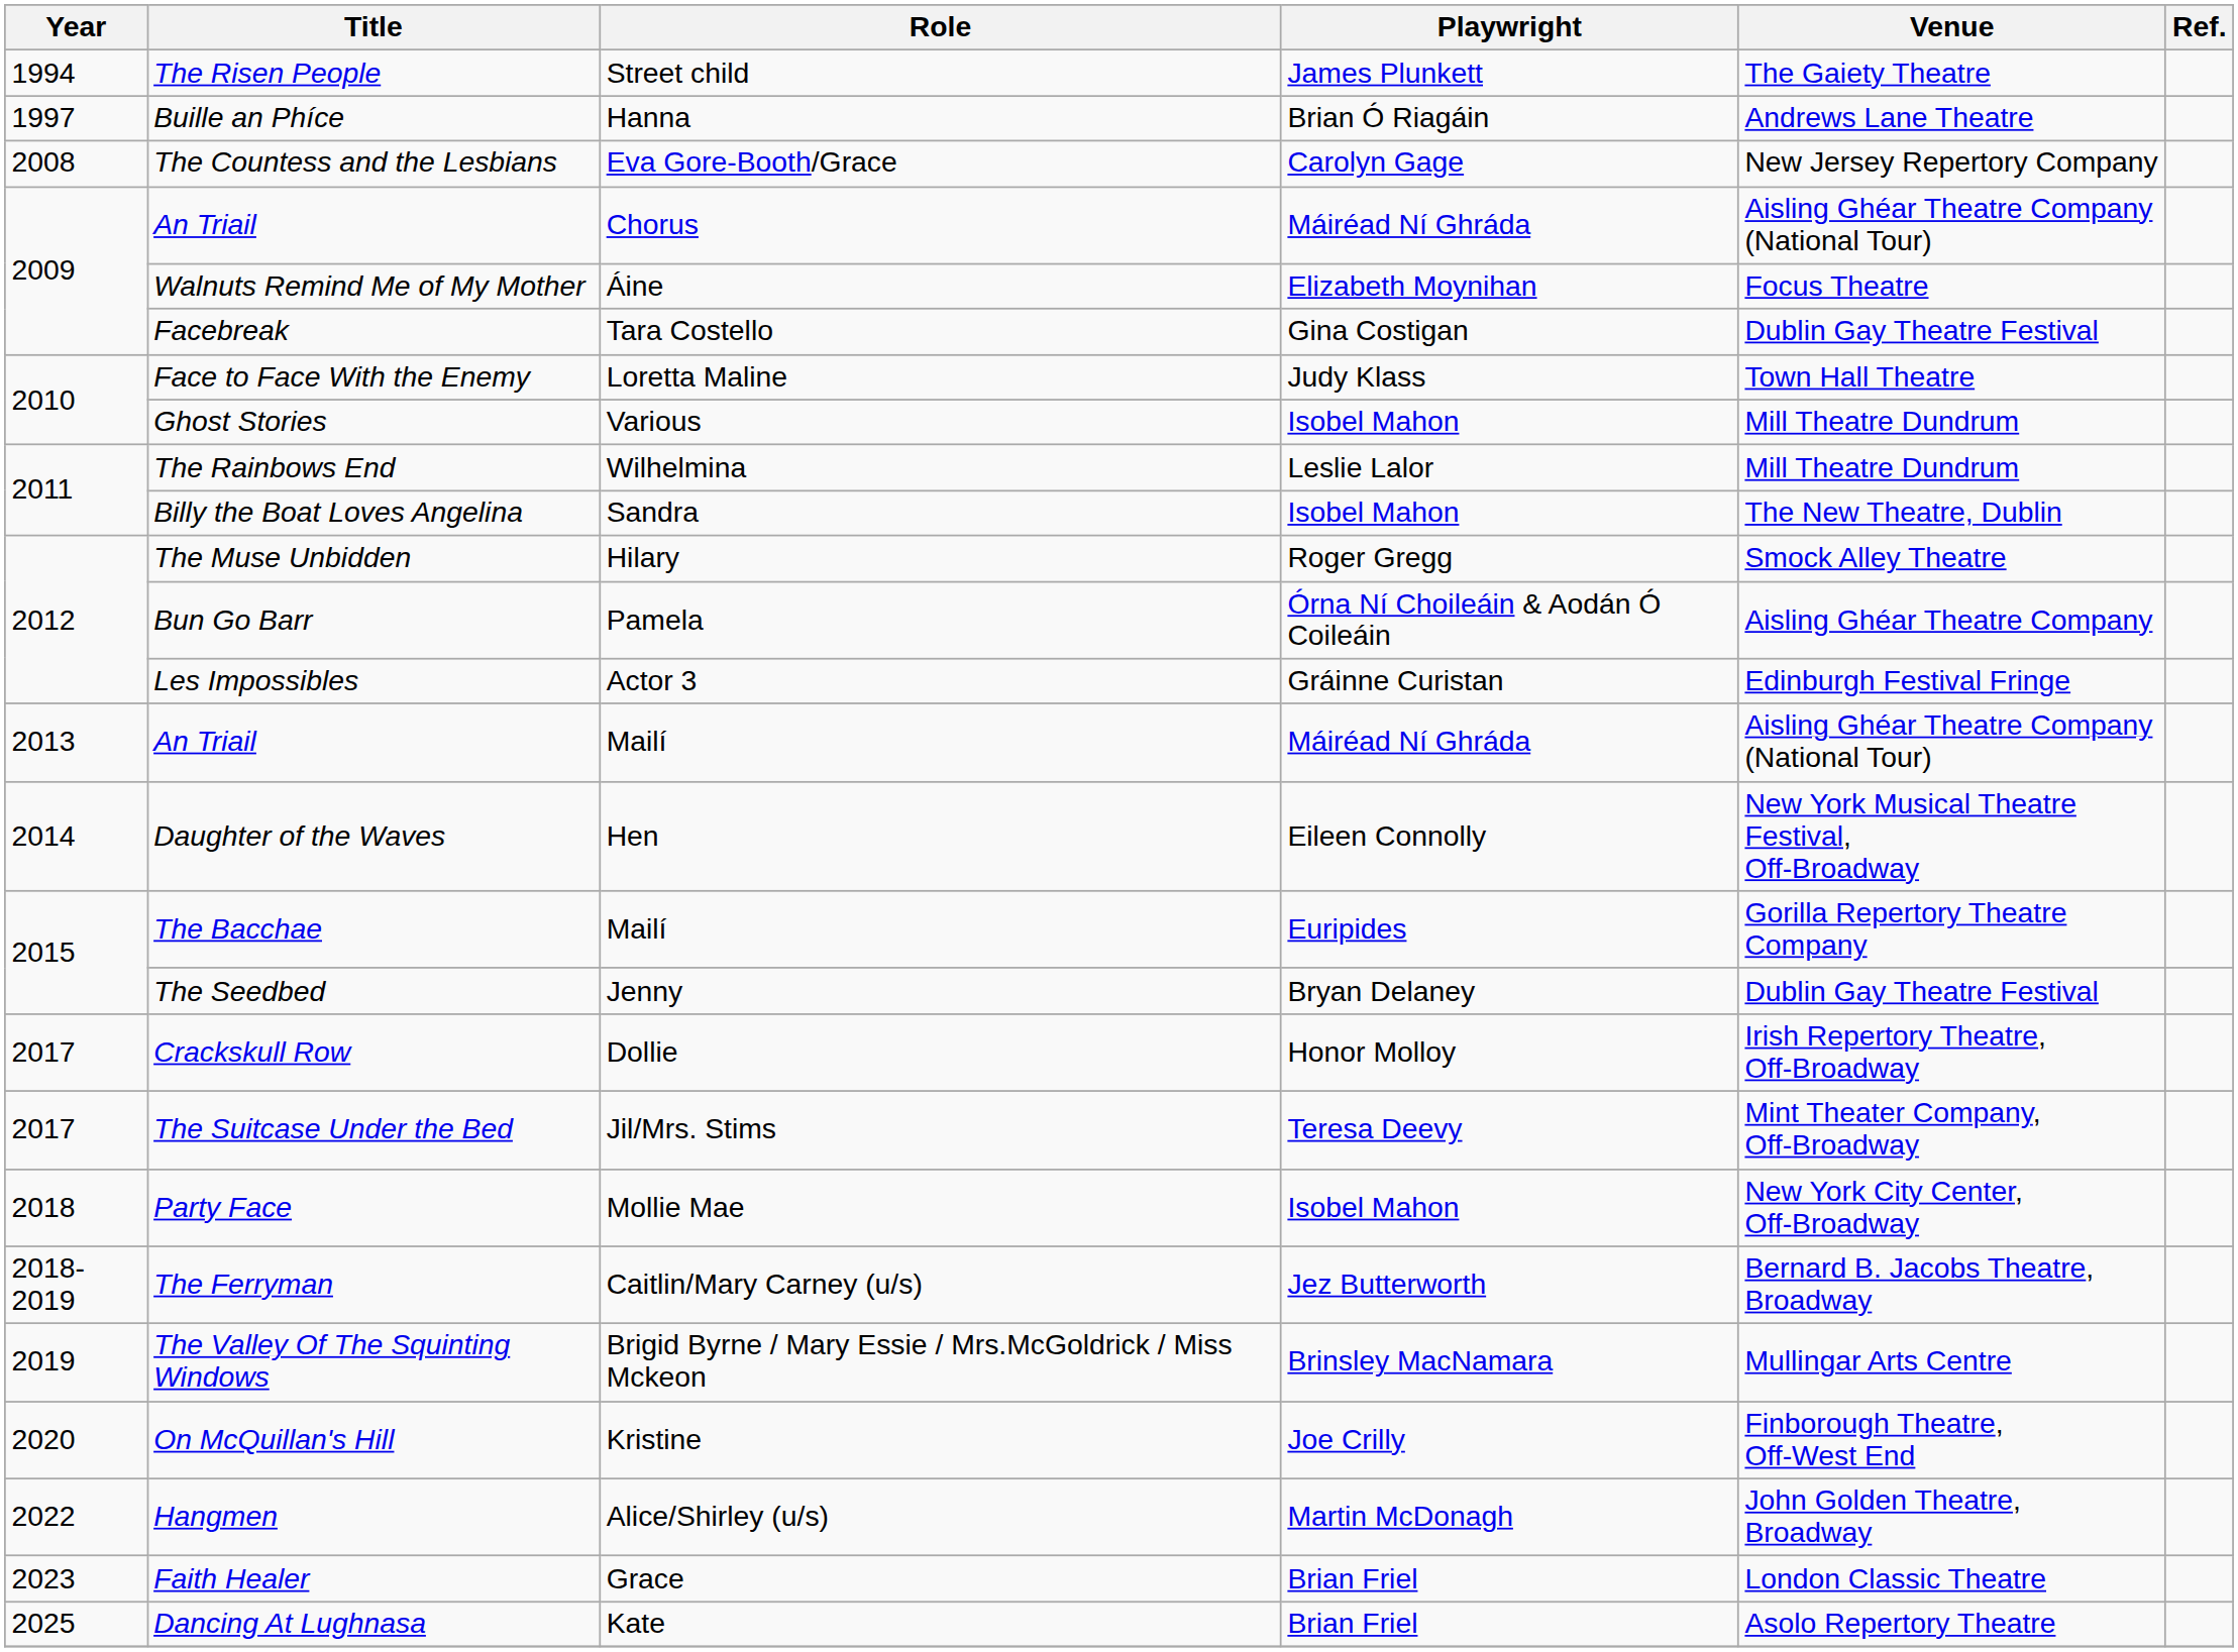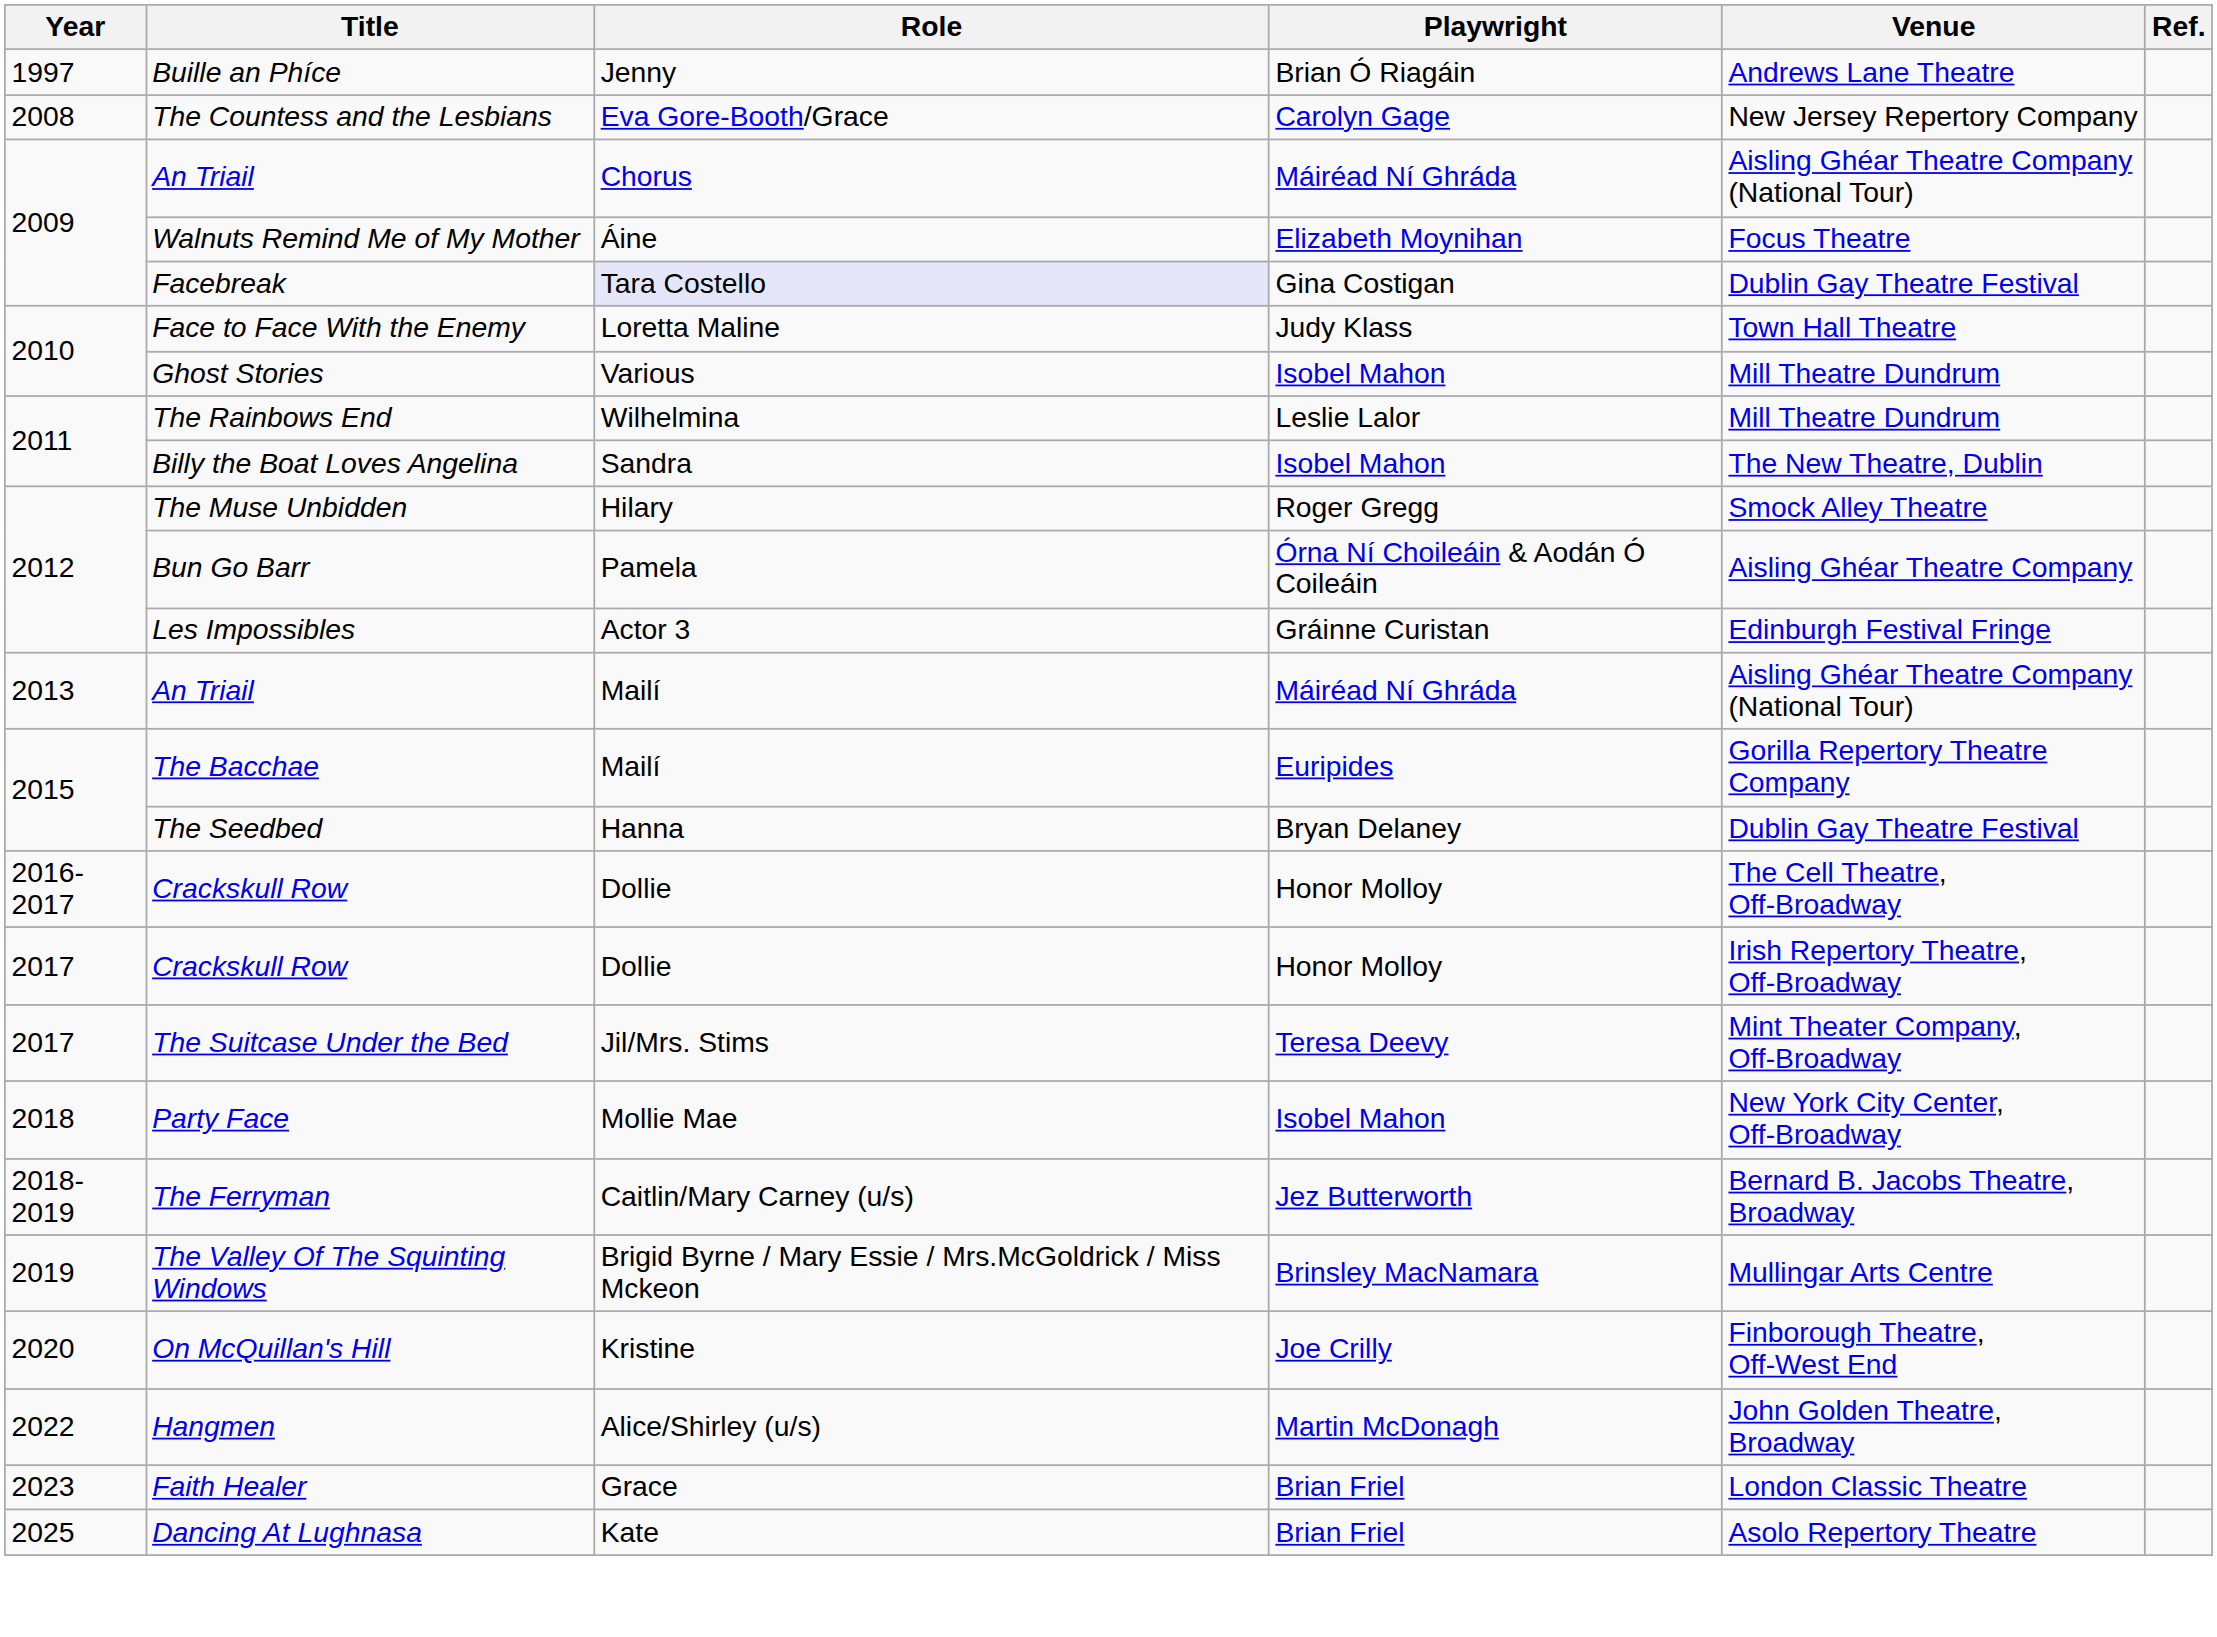- row: 1994 | The Risen People | Street child | James Plunkett | The Gaiety Theatre
Buille an Phíce | Role: Hanna -> Jenny
Facebreak | Role: no background -> lavender background
- row: 2014 | Daughter of the Waves | Hen | Eileen Connolly | New York Musical Theatre Festival, Off-Broadway
The Seedbed | Role: Jenny -> Hanna
+ row: 2016-2017 | Crackskull Row | Dollie | Honor Molloy | The Cell Theatre, Off-Broadway
